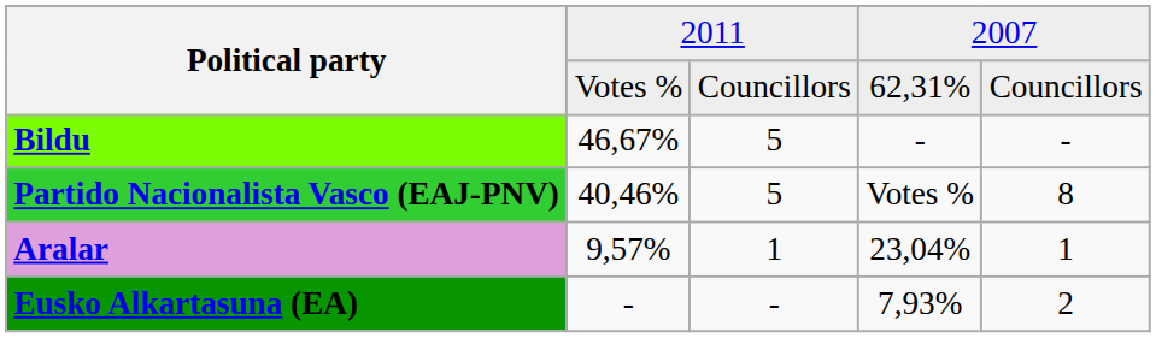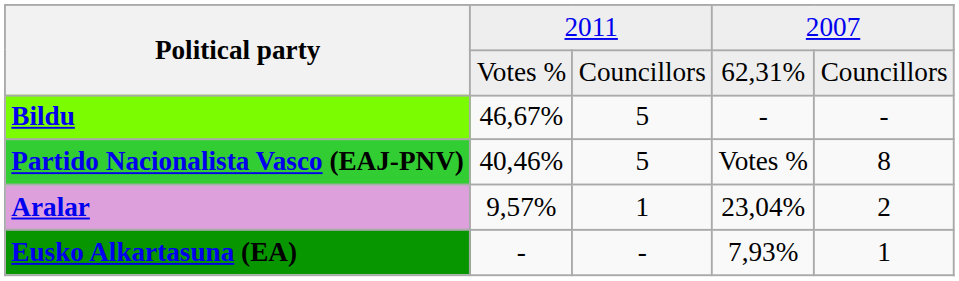Aralar | column 5: 1 -> 2
Eusko Alkartasuna (EA) | column 5: 2 -> 1
